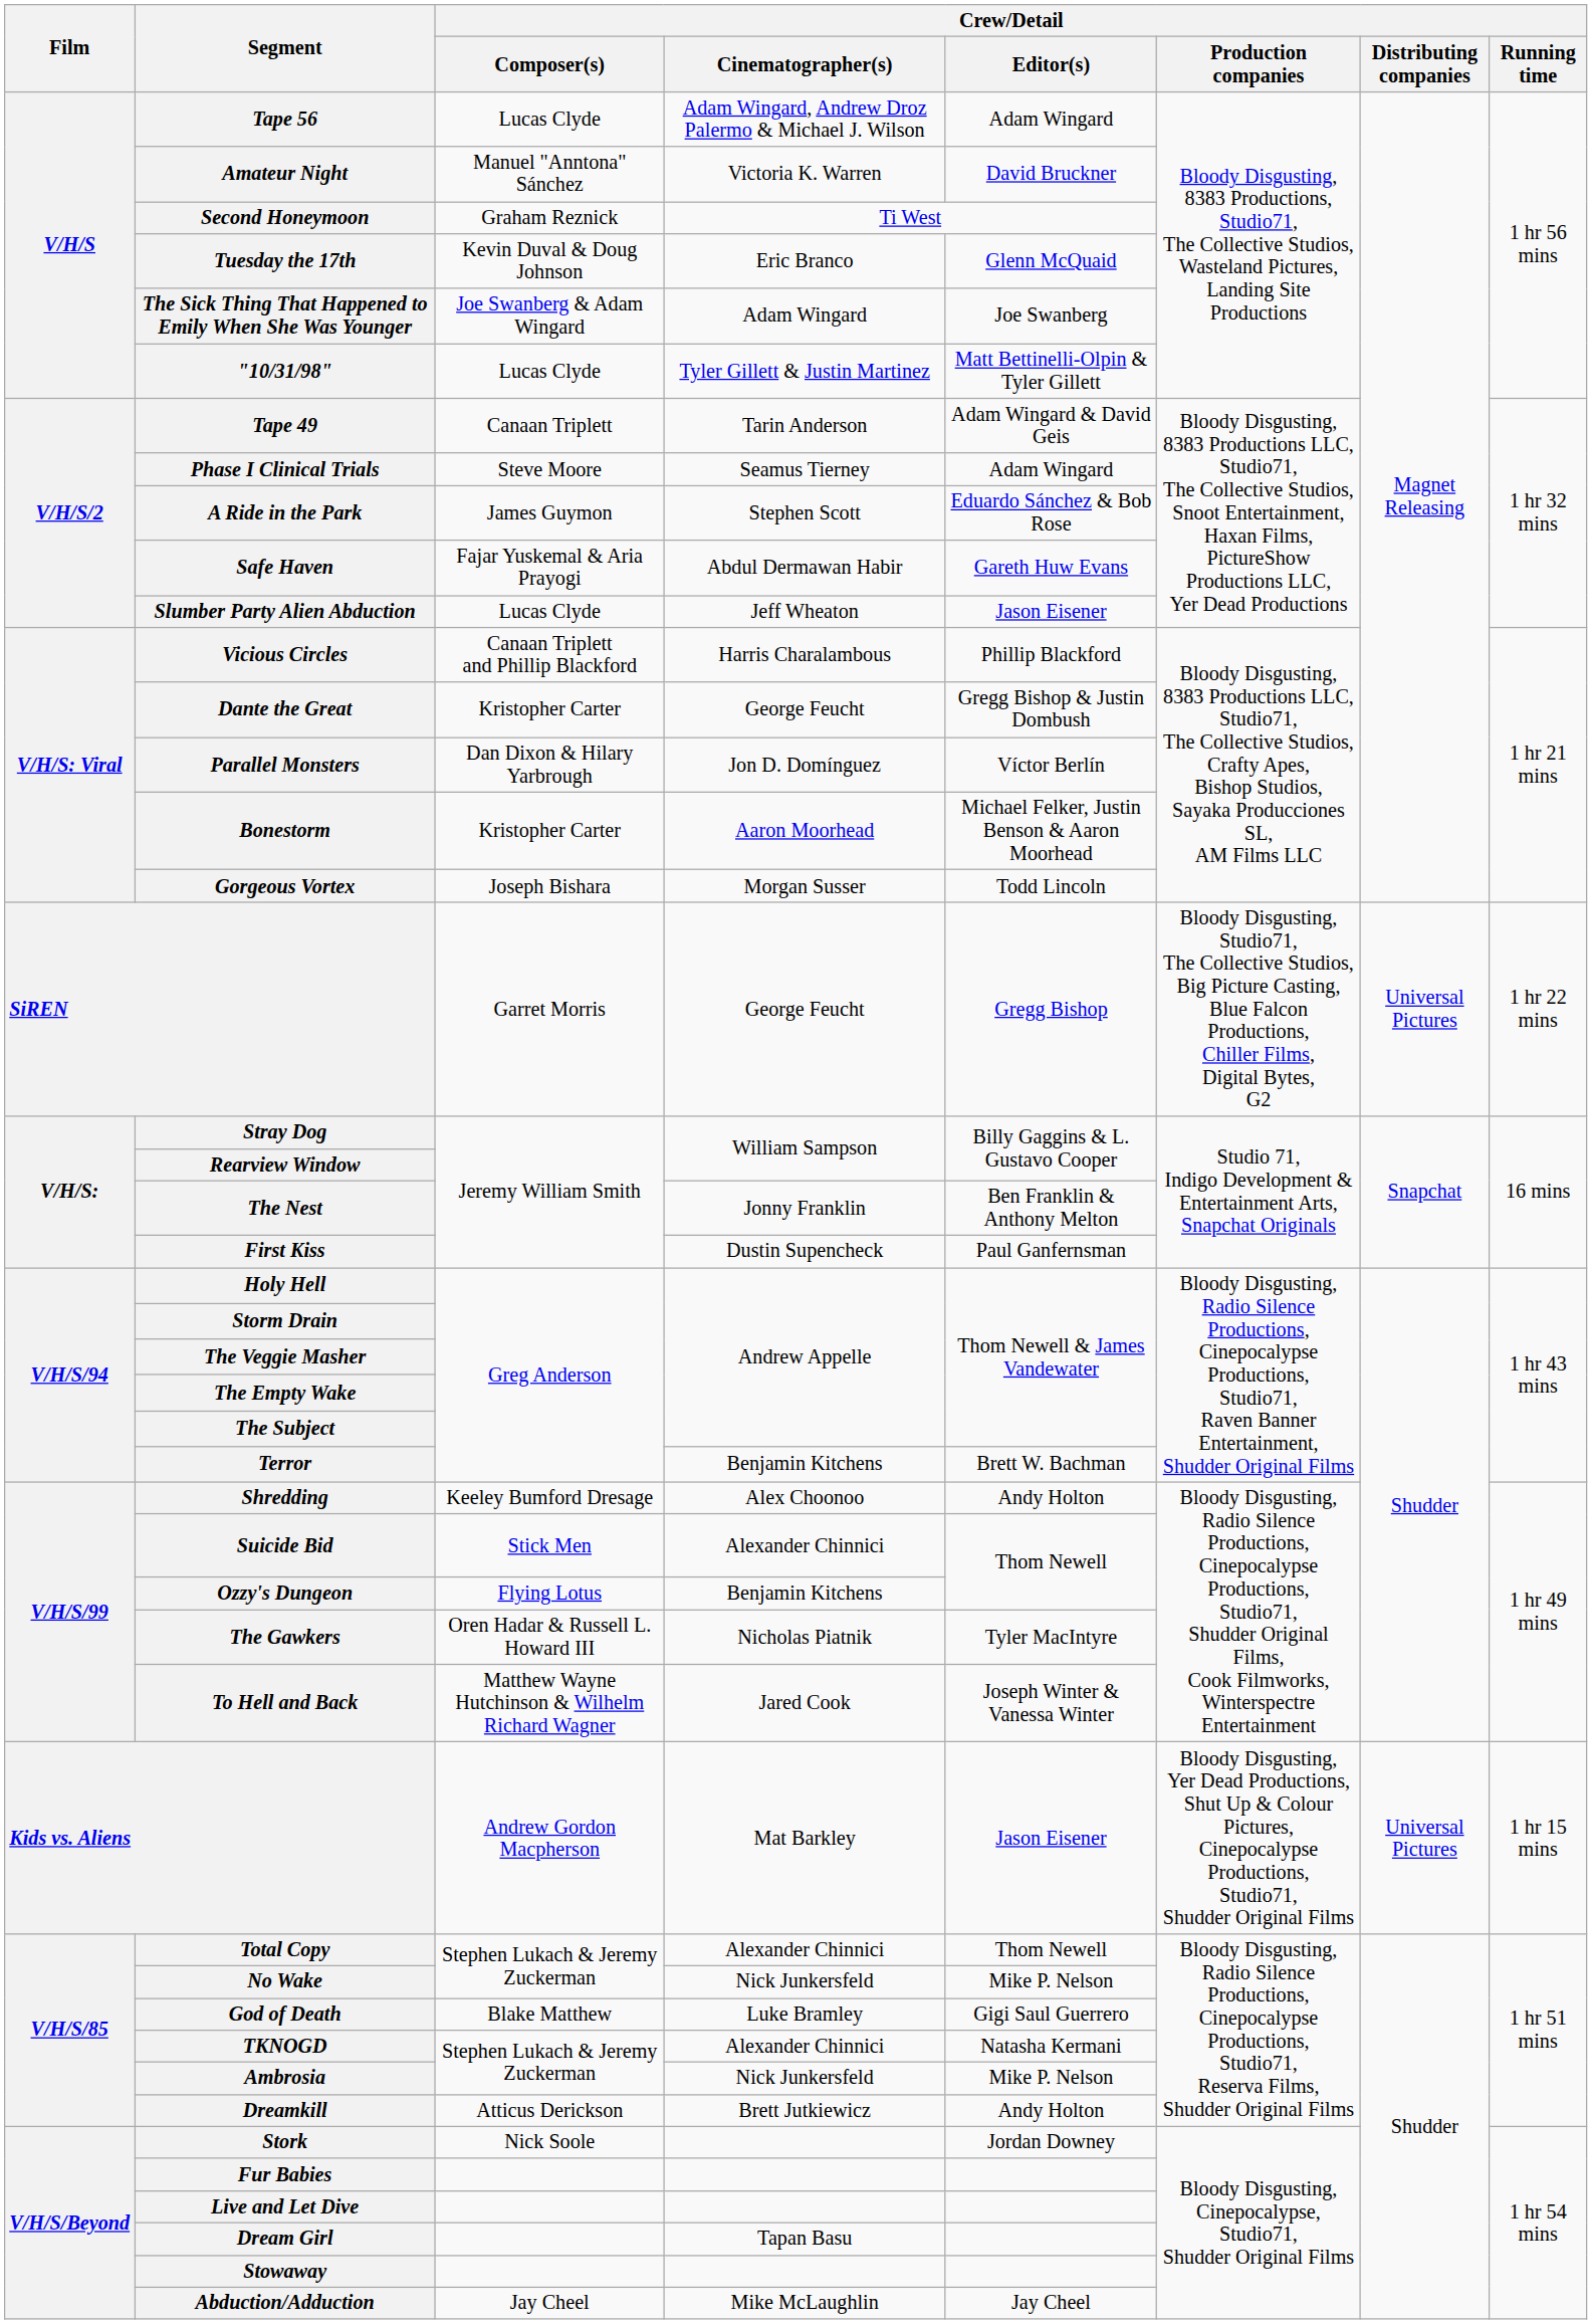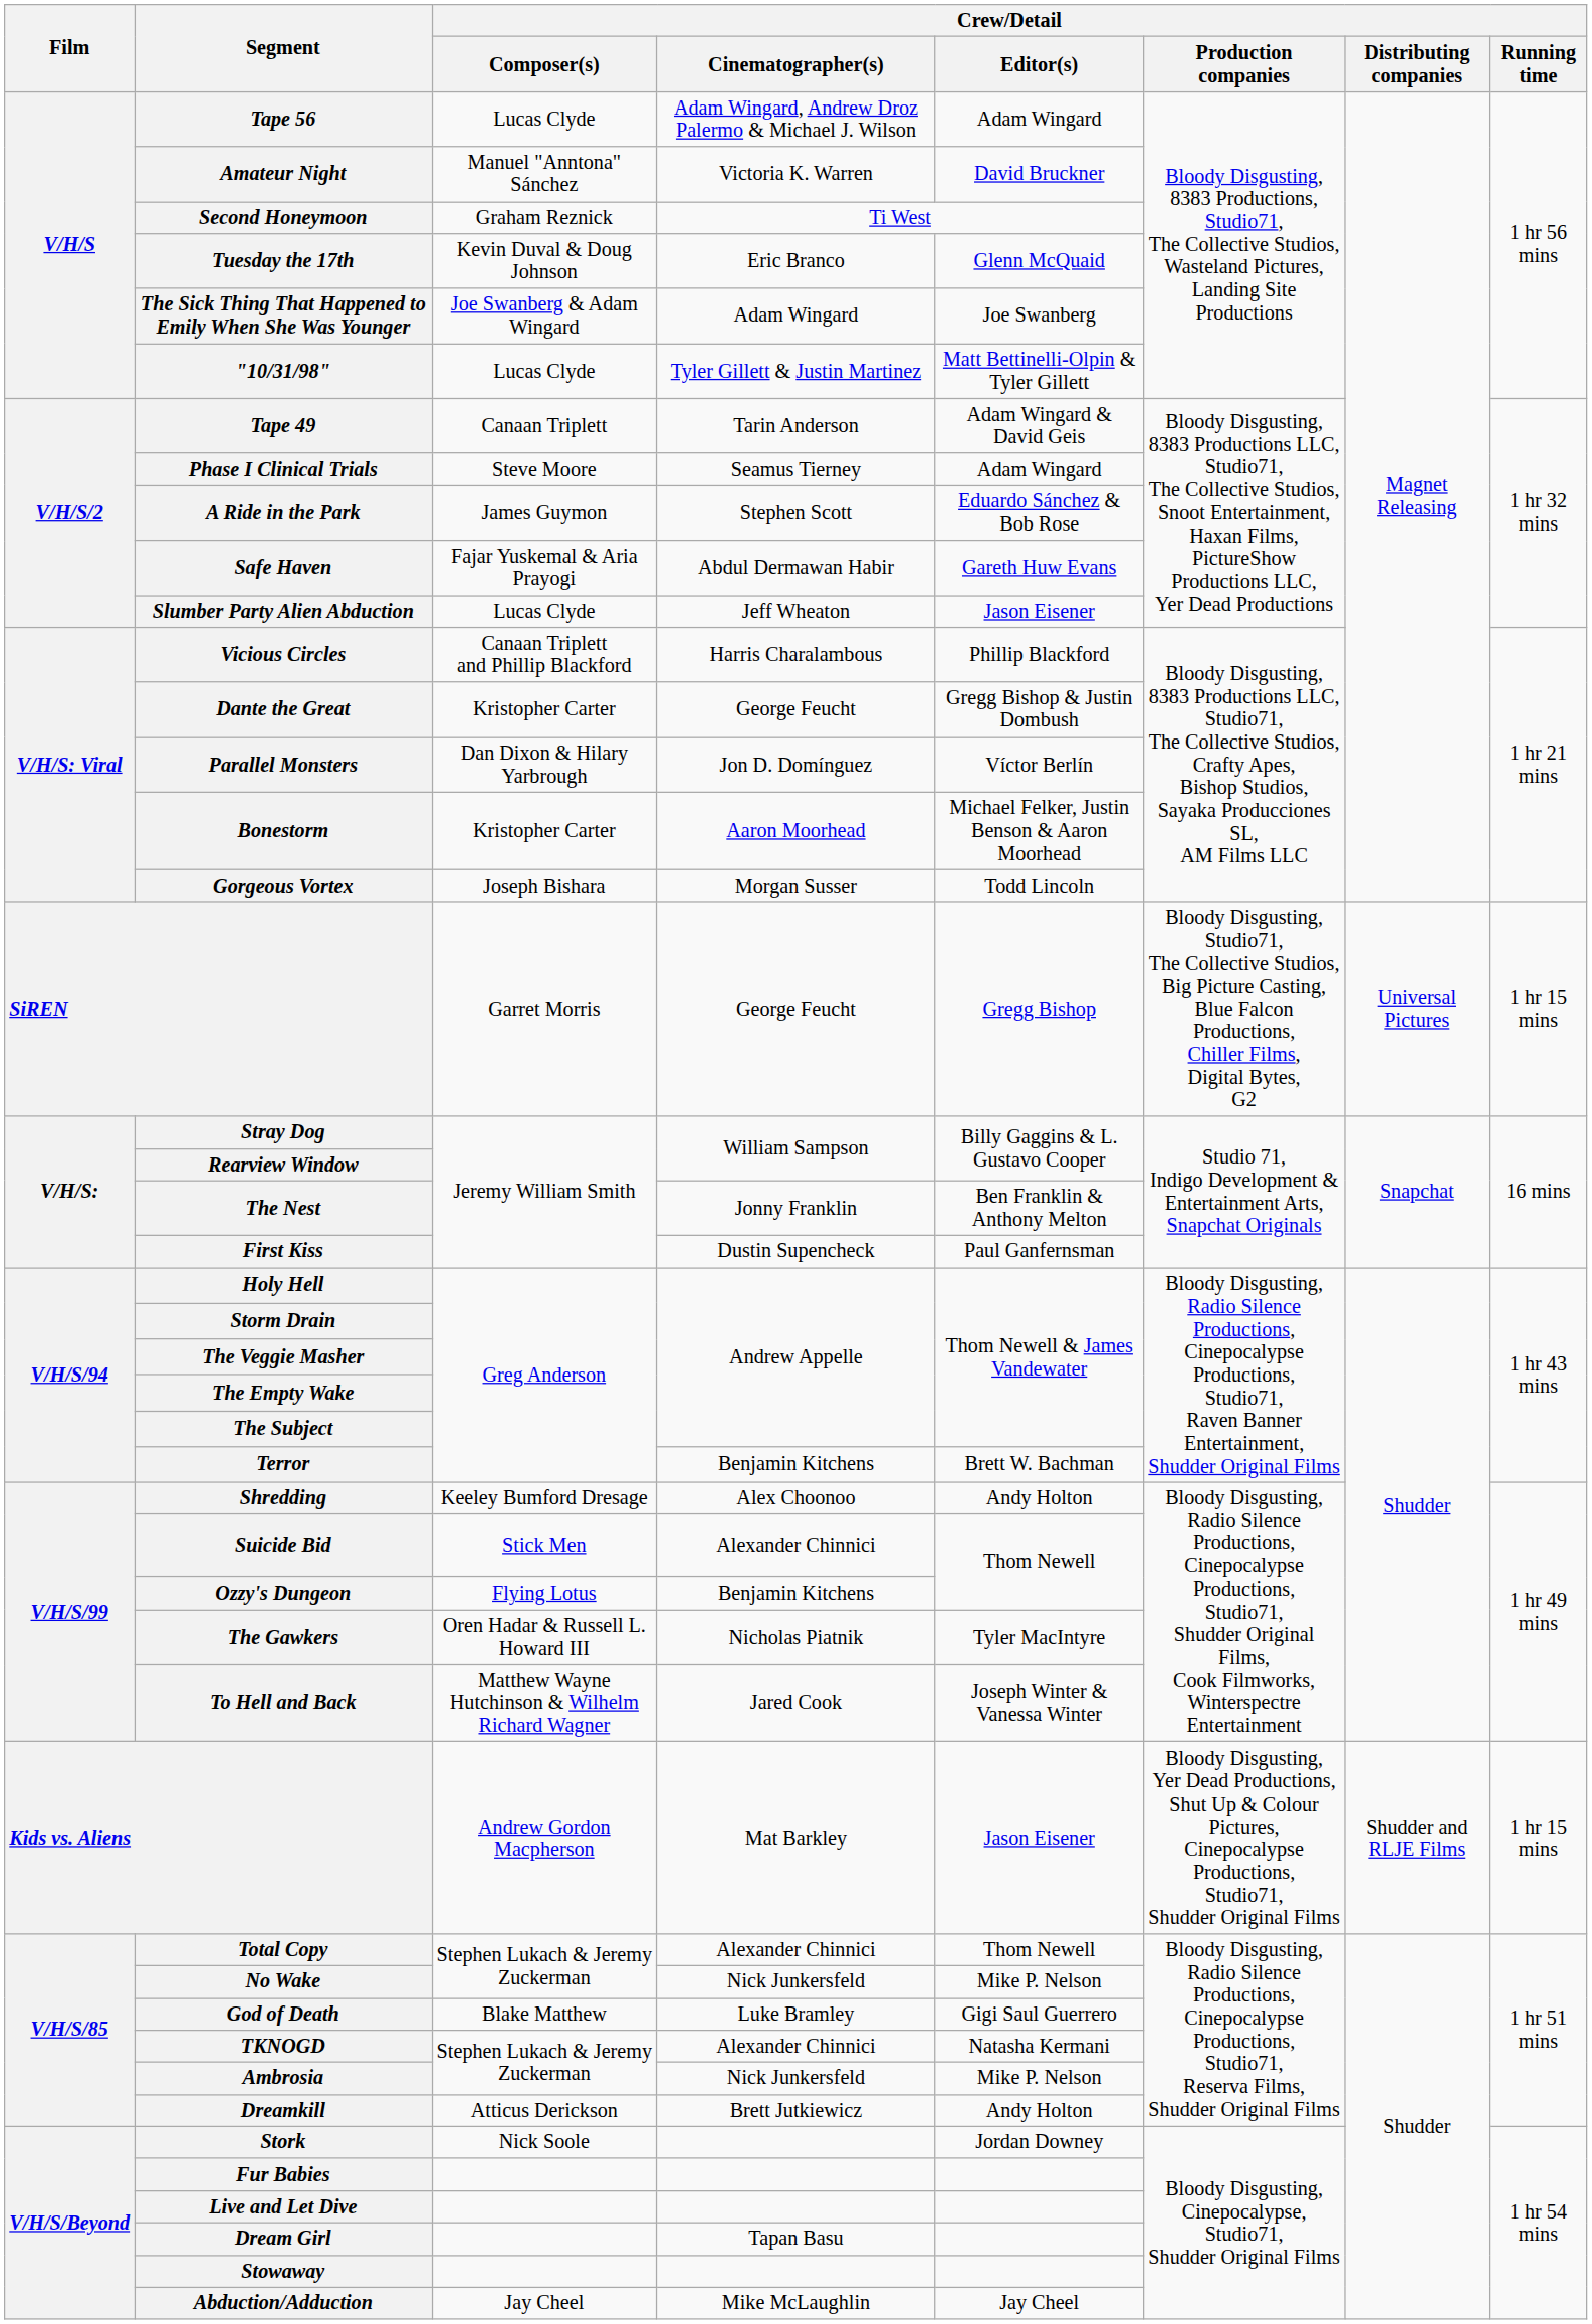SiREN | Crew/Detail / Running time: 1 hr 22 mins -> 1 hr 15 mins
Kids vs. Aliens | Crew/Detail / Distributing companies: Universal Pictures -> Shudder and RLJE Films
